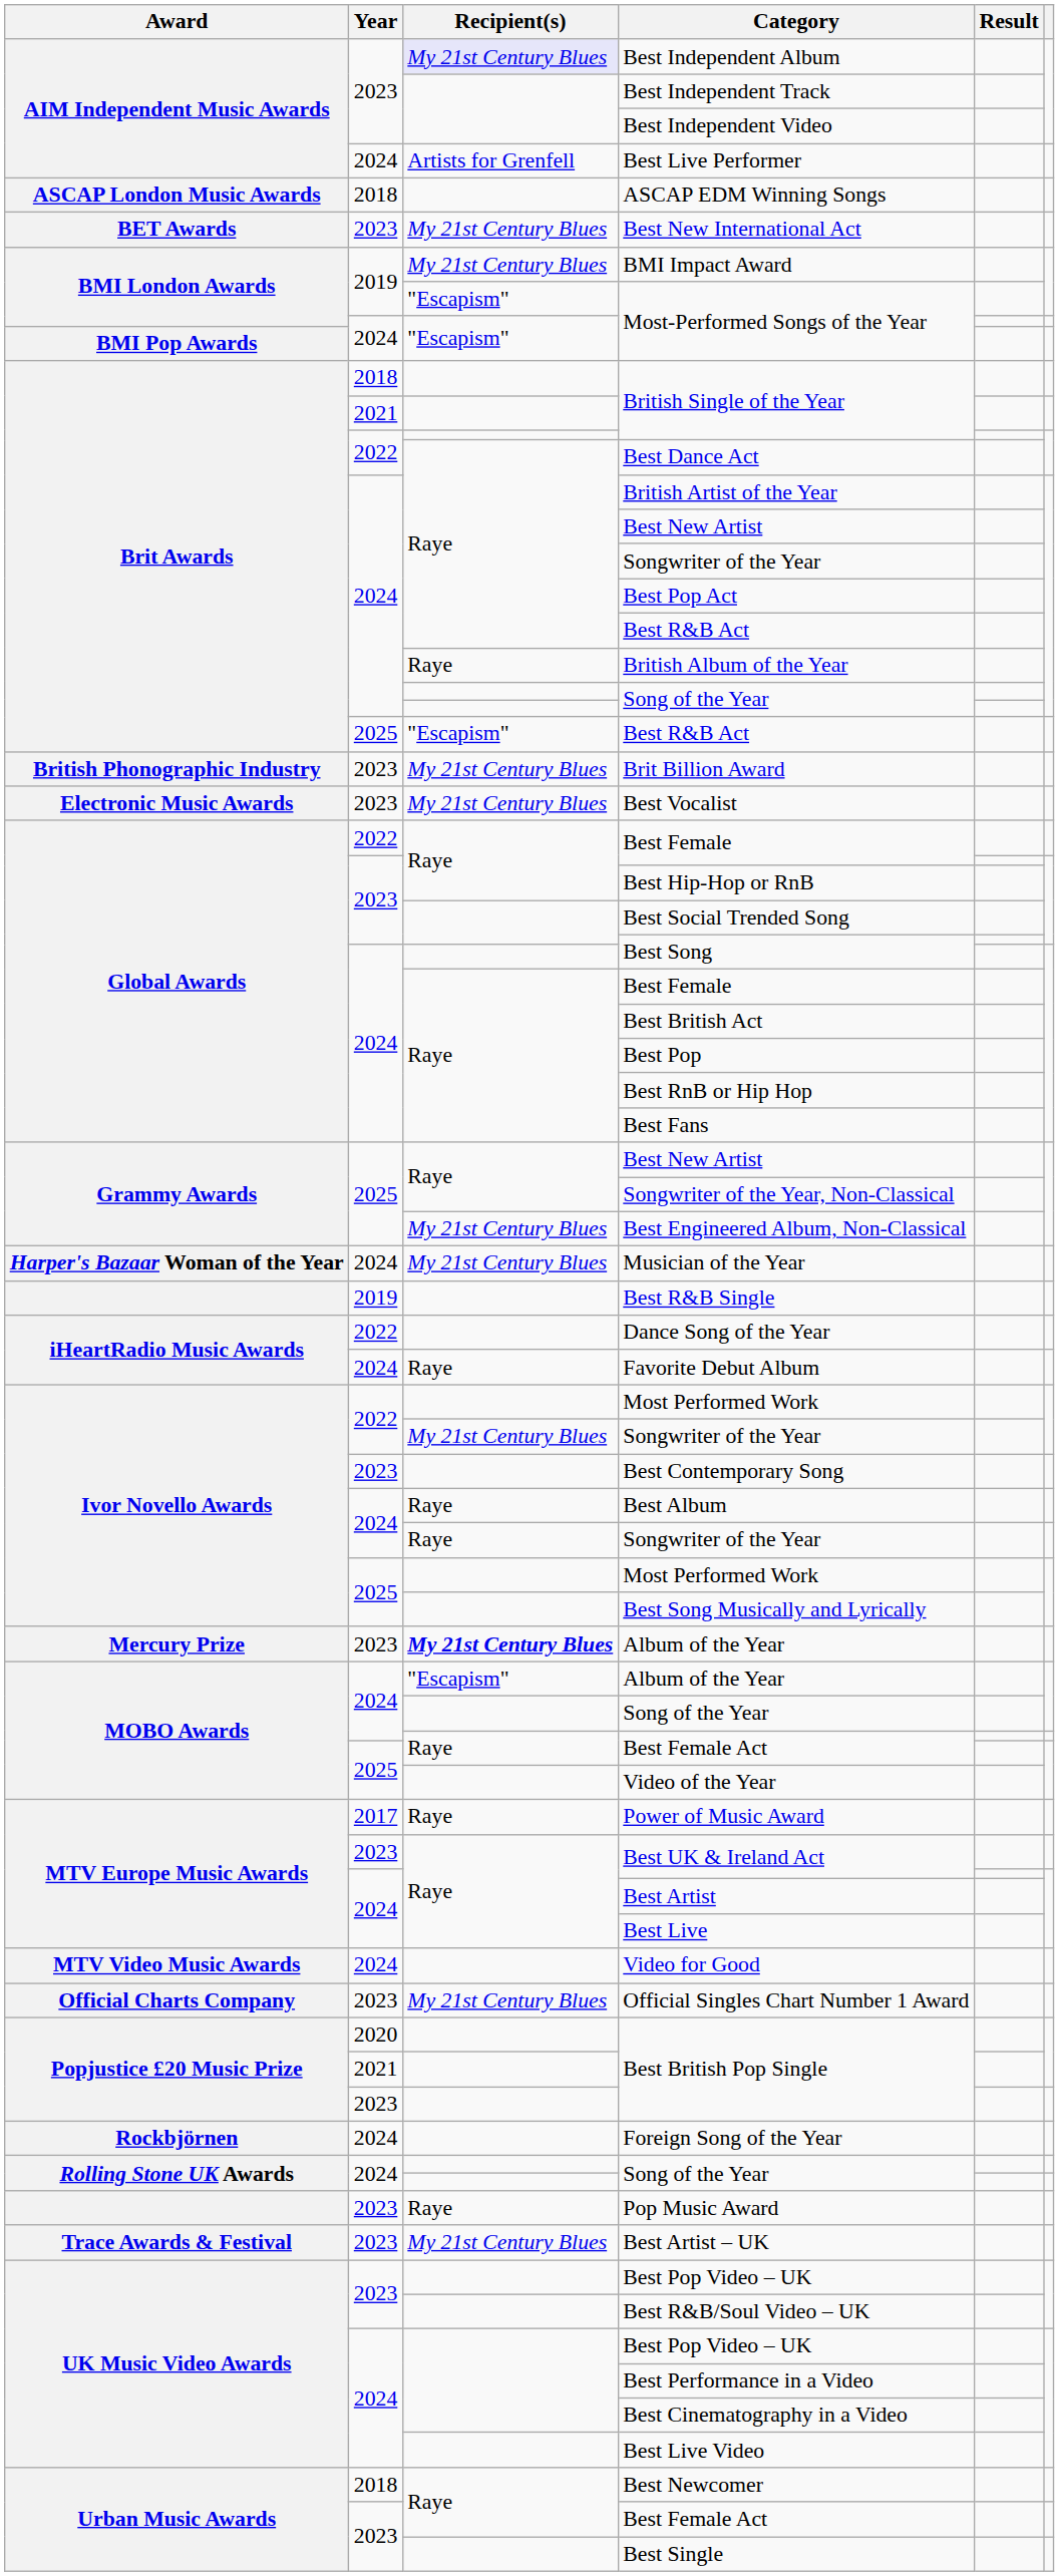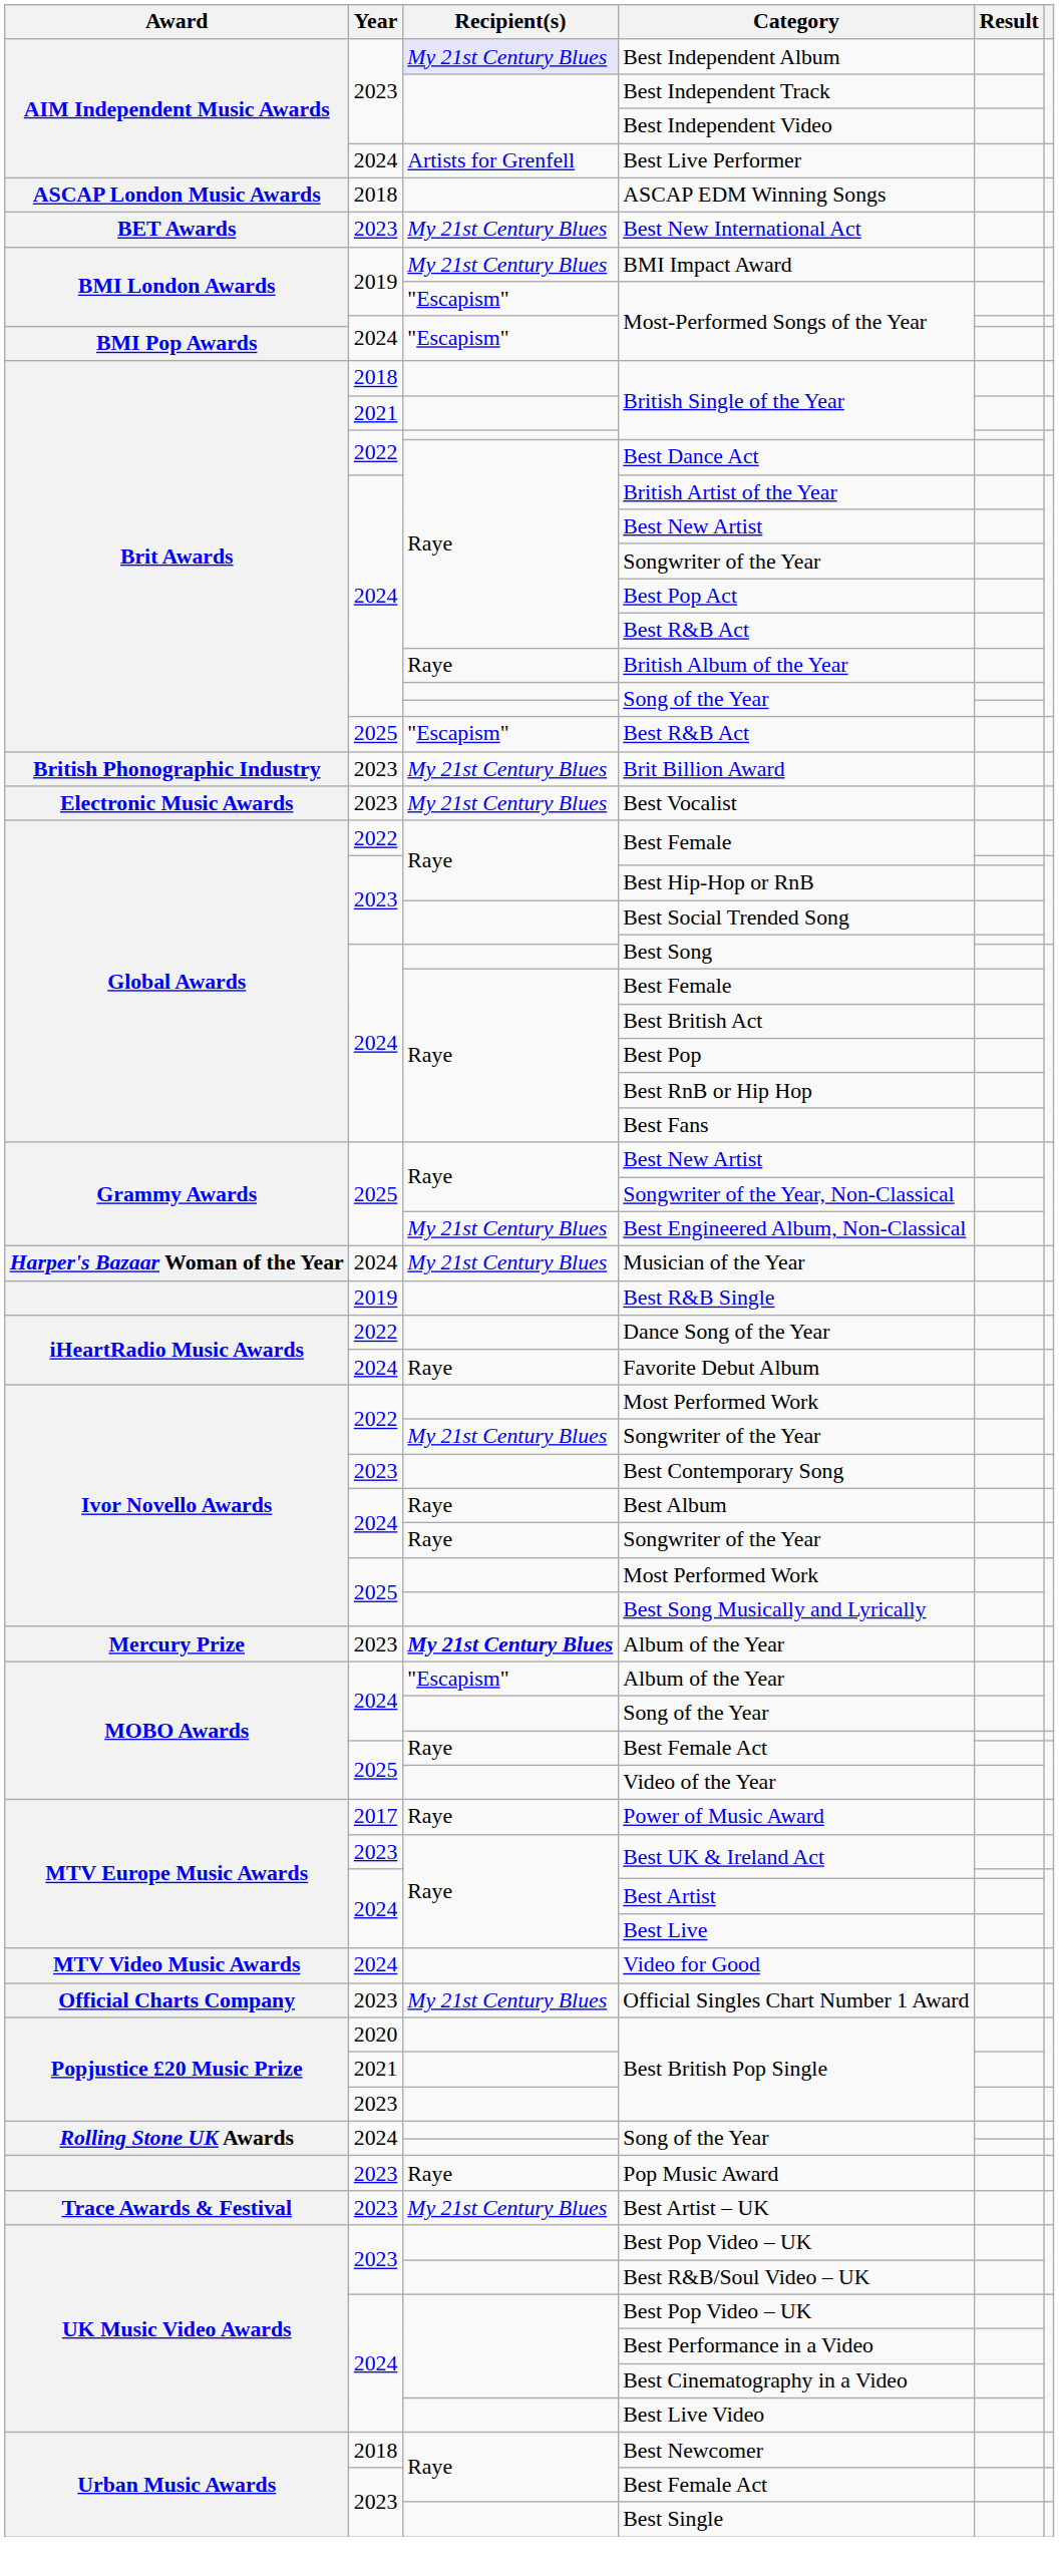- row: Rockbjörnen | 2024 | Foreign Song of the Year
